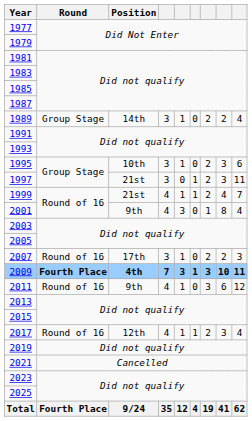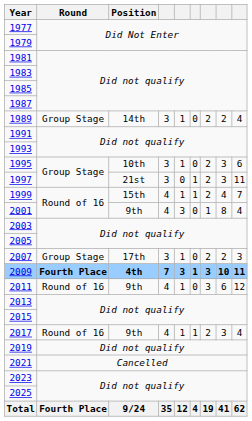1999 | Position: 21st -> 15th
2007 | Round: Round of 16 -> Group Stage
2017 | Position: 12th -> 9th
